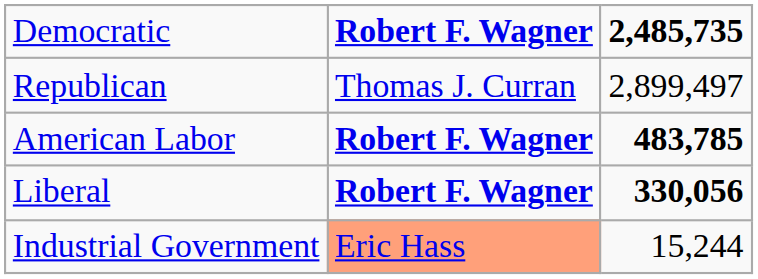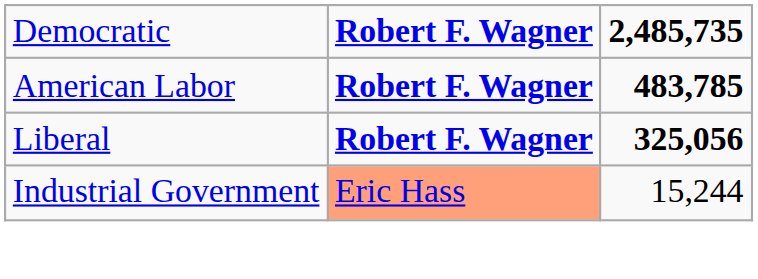- row: Republican | Thomas J. Curran | 2,899,497
Liberal | column 3: 330,056 -> 325,056
